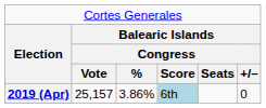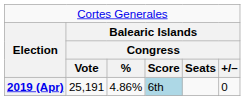2019 (Apr) | column 2: 25,157 -> 25,191
2019 (Apr) | column 3: 3.86% -> 4.86%
